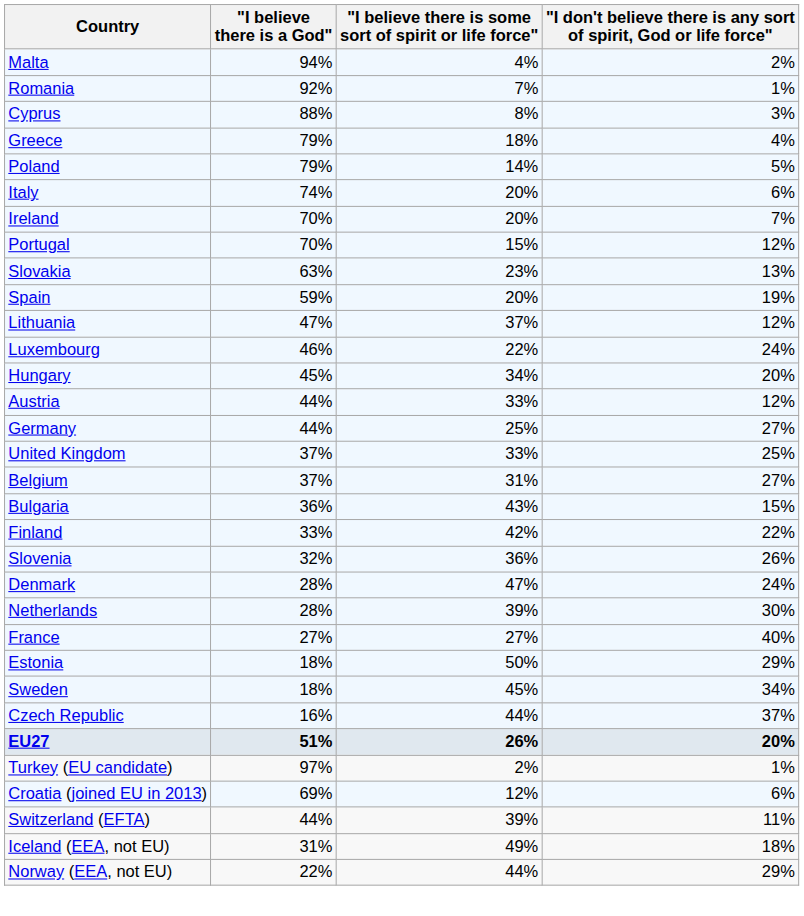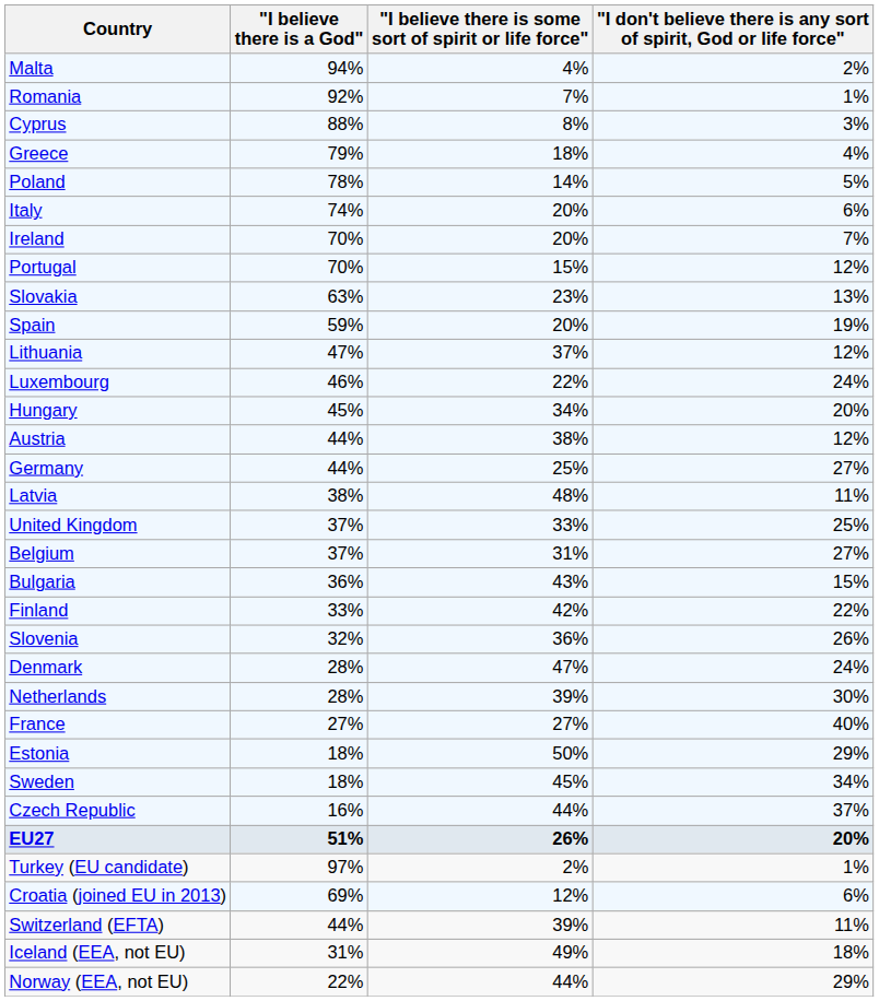Poland | "I believe there is a God": 79% -> 78%
Austria | "I believe there is some sort of spirit or life force": 33% -> 38%
+ row: Latvia | 38% | 48% | 11%
